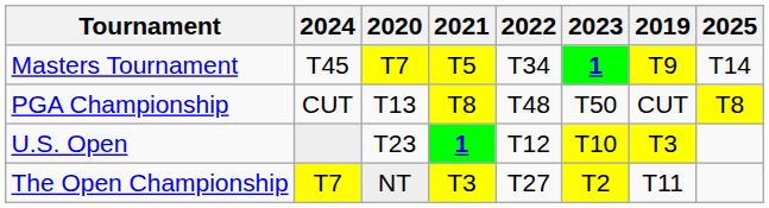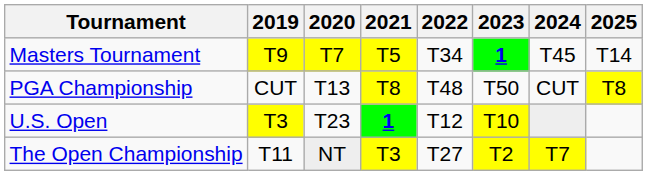columns swapped: 2019 <-> 2024
